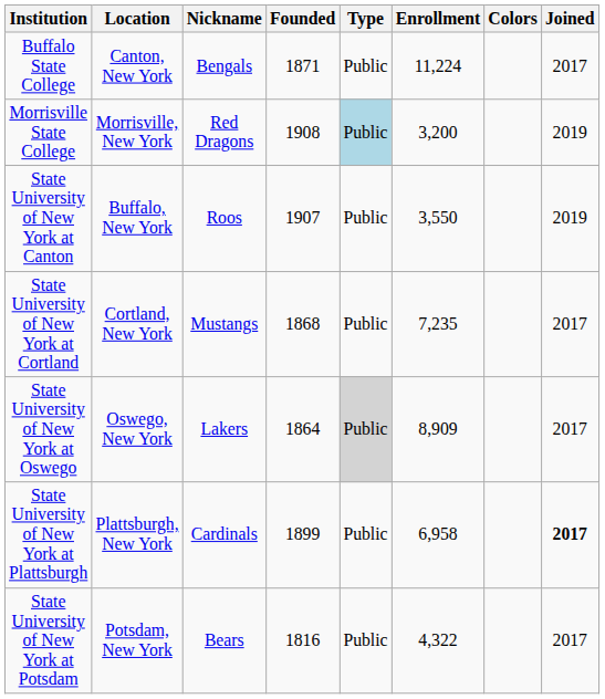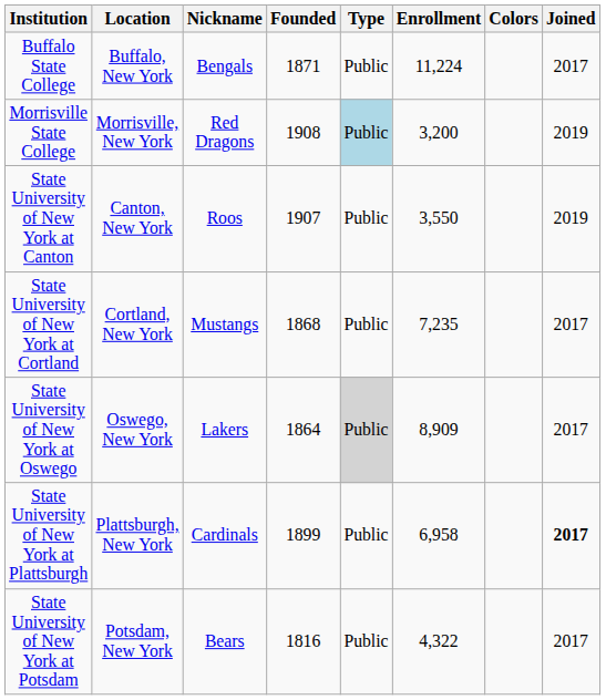Buffalo State College | Location: Canton, New York -> Buffalo, New York
State University of New York at Canton | Location: Buffalo, New York -> Canton, New York
